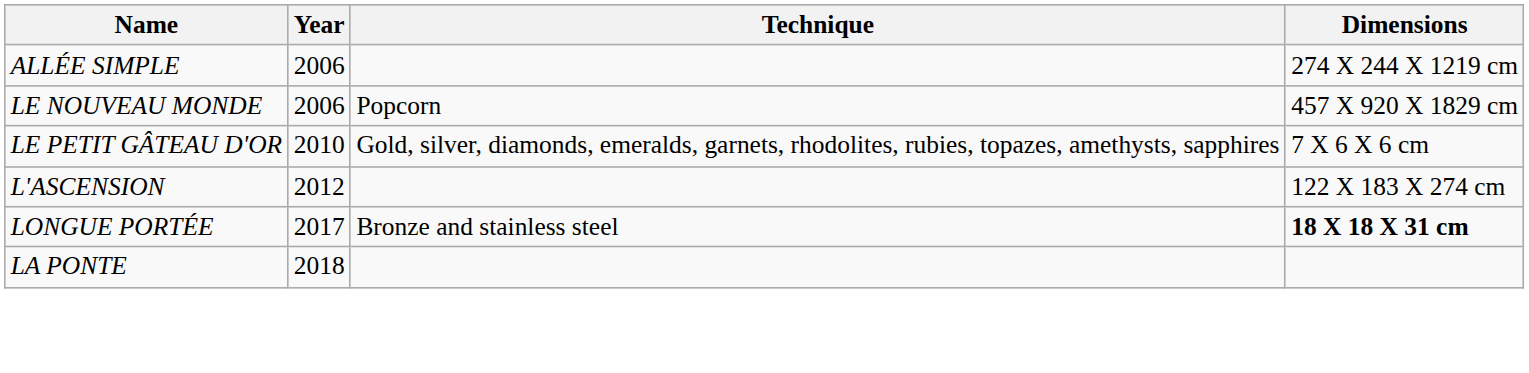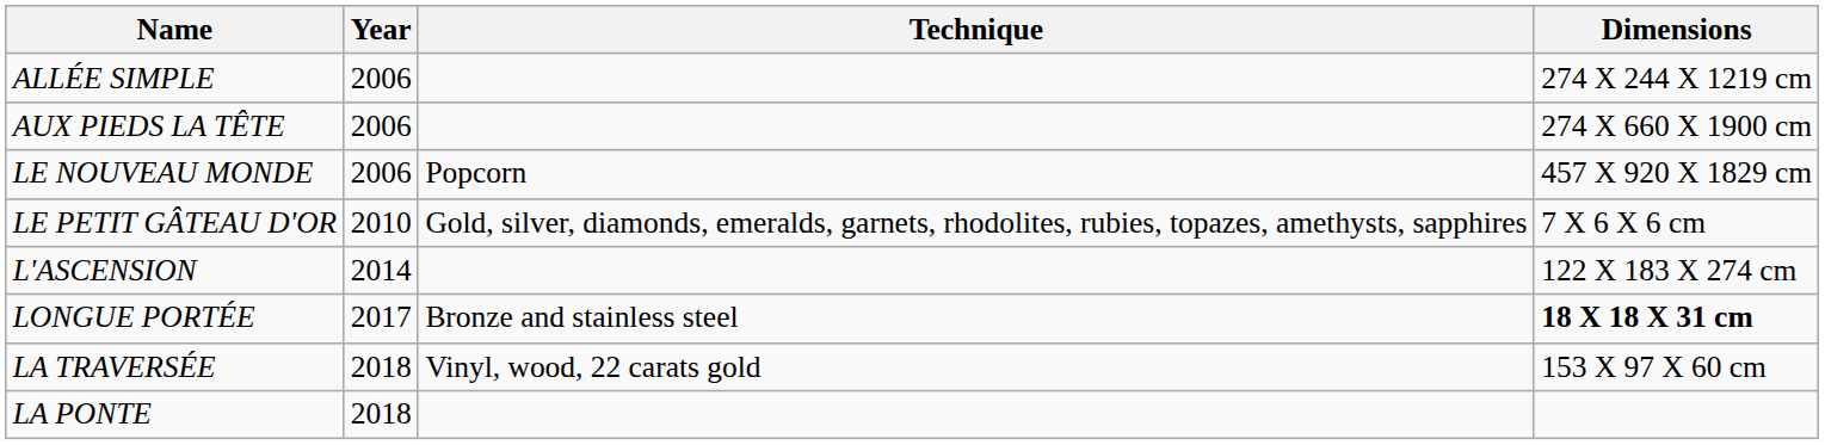+ row: AUX PIEDS LA TÊTE | 2006 | 274 X 660 X 1900 cm
L'ASCENSION | Year: 2012 -> 2014
+ row: LA TRAVERSÉE | 2018 | Vinyl, wood, 22 carats gold | 153 X 97 X 60 cm
